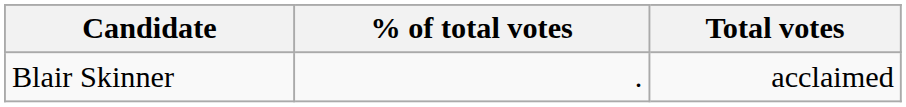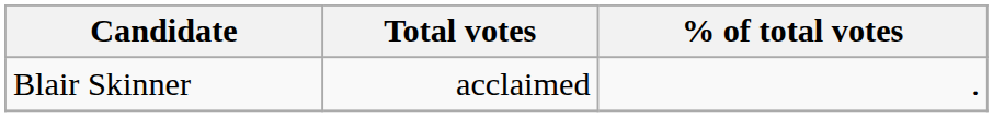columns swapped: Total votes <-> % of total votes
